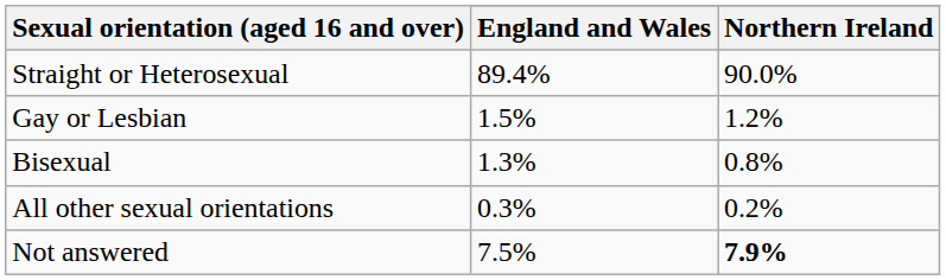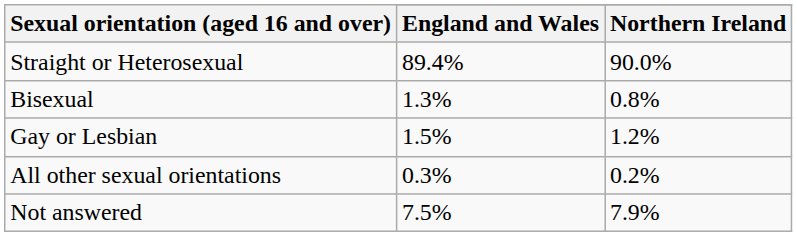rows swapped: Gay or Lesbian <-> Bisexual
Not answered | Northern Ireland: bold -> normal
